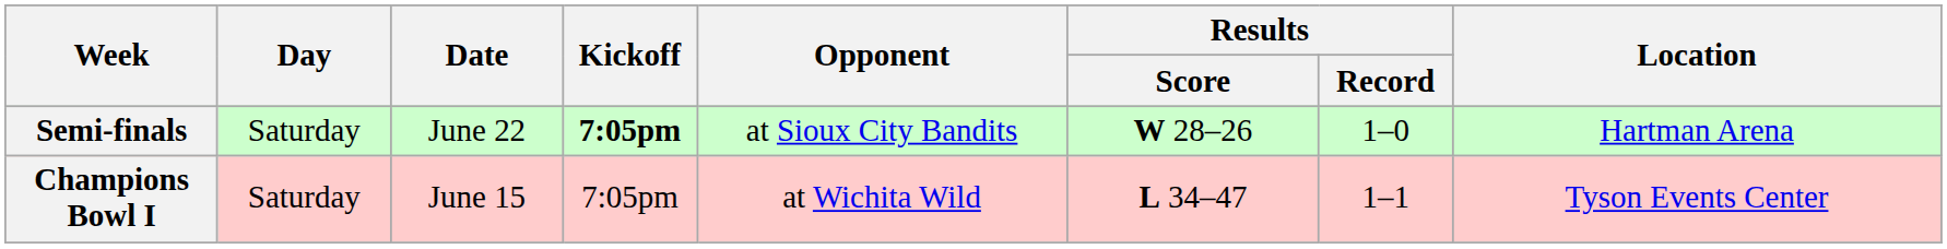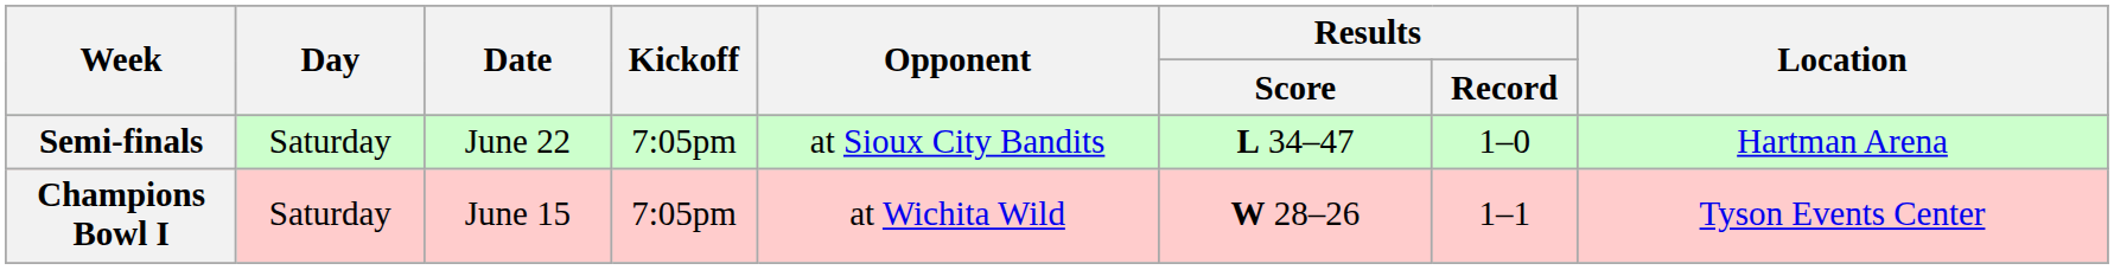Semi-finals | Kickoff: bold -> normal
Semi-finals | Results / Score: W 28–26 -> L 34–47
Champions Bowl I | Results / Score: L 34–47 -> W 28–26
